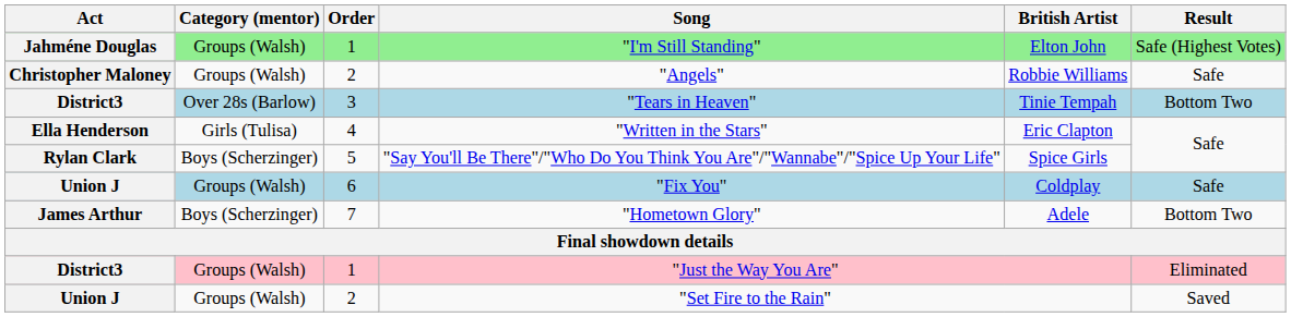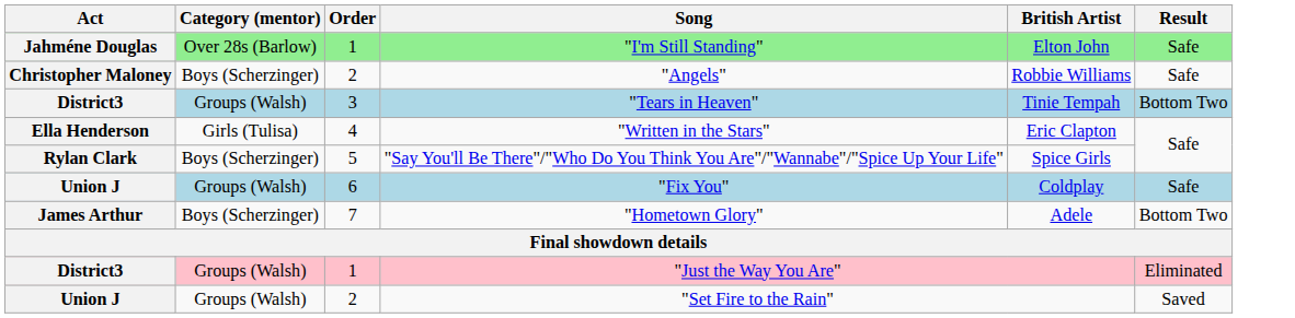"I'm Still Standing" | Category (mentor): Groups (Walsh) -> Over 28s (Barlow)
"I'm Still Standing" | Result: Safe (Highest Votes) -> Safe
"Angels" | Category (mentor): Groups (Walsh) -> Boys (Scherzinger)
"Tears in Heaven" | Category (mentor): Over 28s (Barlow) -> Groups (Walsh)
